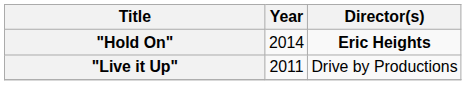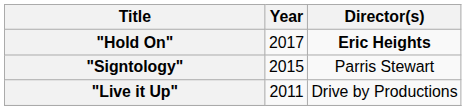"Hold On" | Year: 2014 -> 2017
+ row: "Signtology" | 2015 | Parris Stewart
